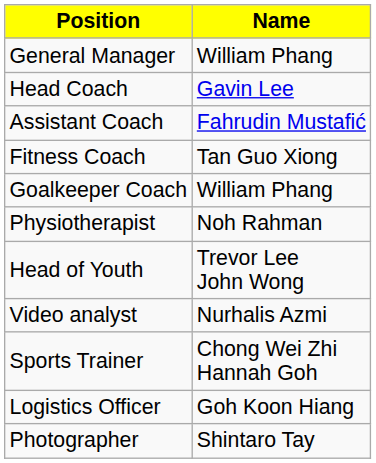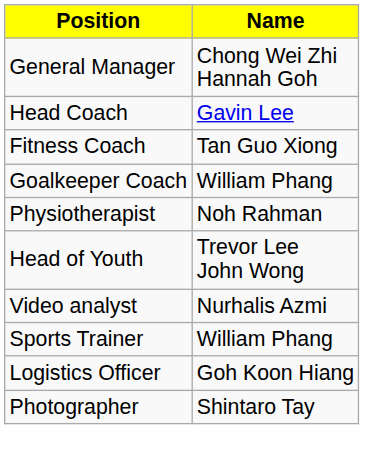General Manager | Name: William Phang -> Chong Wei Zhi Hannah Goh
- row: Assistant Coach | Fahrudin Mustafić
Sports Trainer | Name: Chong Wei Zhi Hannah Goh -> William Phang
